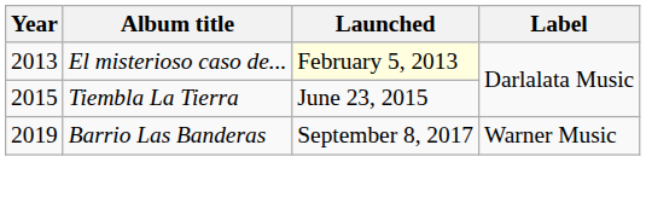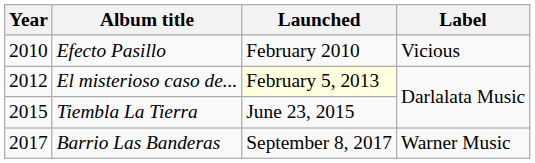+ row: 2010 | Efecto Pasillo | February 2010 | Vicious
El misterioso caso de... | Year: 2013 -> 2012
Barrio Las Banderas | Year: 2019 -> 2017
